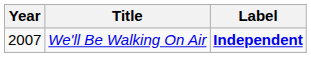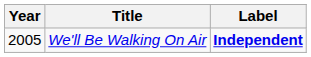We'll Be Walking On Air | Year: 2007 -> 2005
